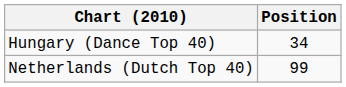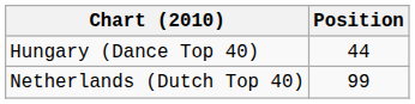Hungary (Dance Top 40) | Position: 34 -> 44
